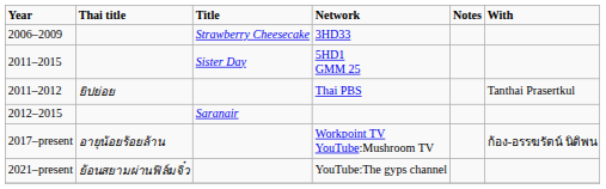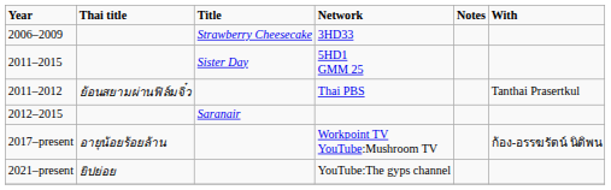Thai PBS | Thai title: ยิปย่อย -> ย้อนสยามผ่านฟิล์มจิ๋ว
YouTube:The gyps channel | Thai title: ย้อนสยามผ่านฟิล์มจิ๋ว -> ยิปย่อย
